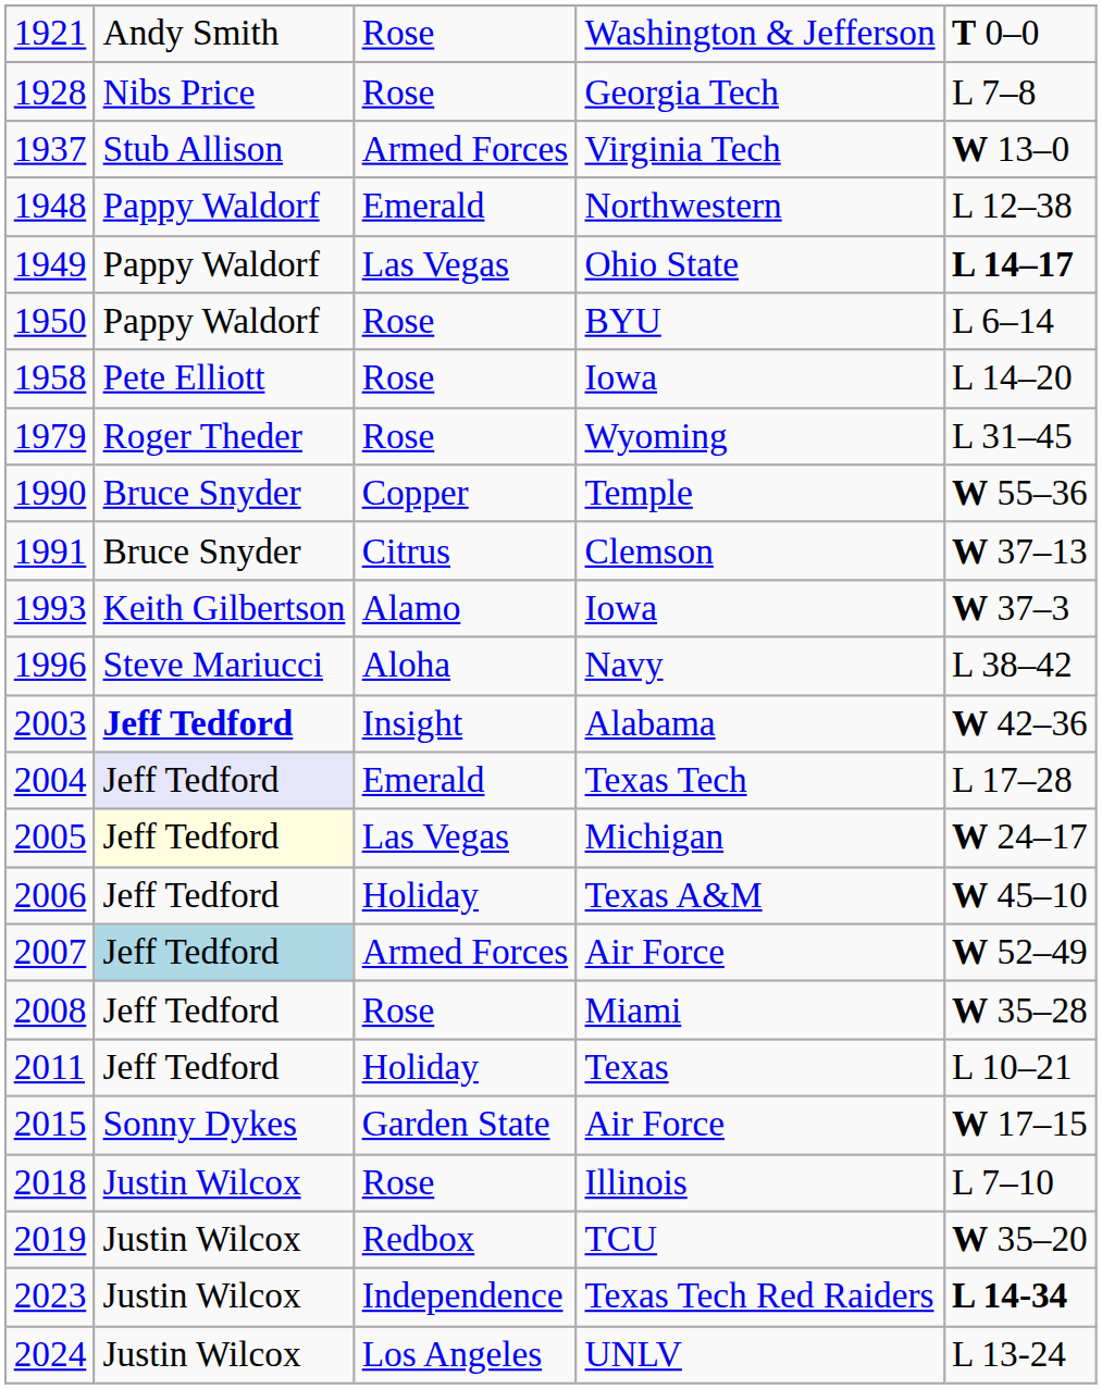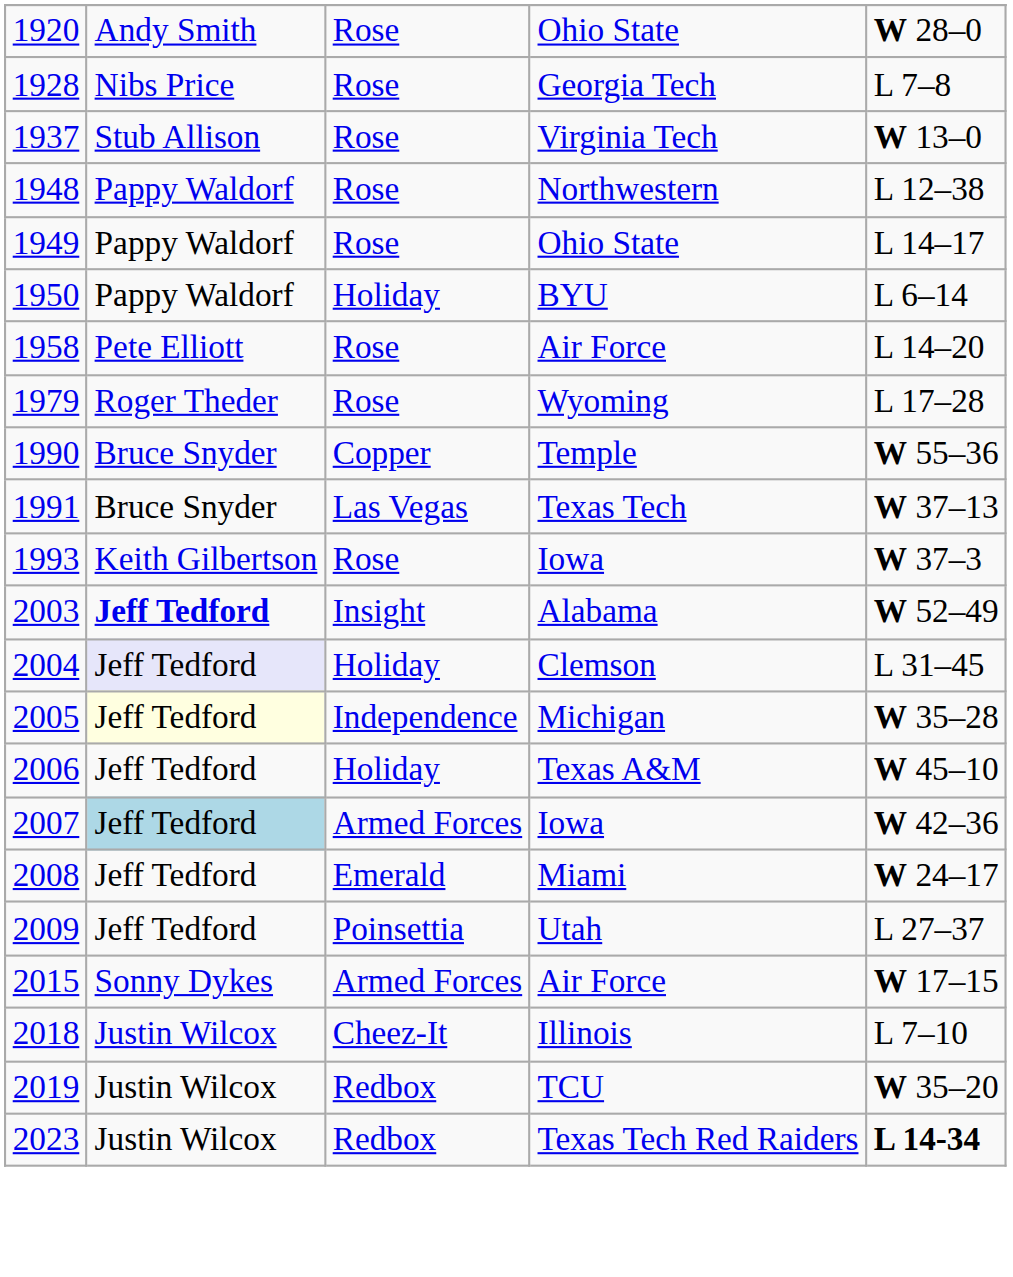+ row: 1920 | Andy Smith | Rose | Ohio State | W 28–0
- row: 1921 | Andy Smith | Rose | Washington & Jefferson | T 0–0
1937 | column 3: Armed Forces -> Rose
1948 | column 3: Emerald -> Rose
1949 | column 3: Las Vegas -> Rose
1949 | column 5: bold -> normal
1950 | column 3: Rose -> Holiday
1958 | column 4: Iowa -> Air Force
1979 | column 5: L 31–45 -> L 17–28
1991 | column 3: Citrus -> Las Vegas
1991 | column 4: Clemson -> Texas Tech
1993 | column 3: Alamo -> Rose
- row: 1996 | Steve Mariucci | Aloha | Navy | L 38–42
2003 | column 5: W 42–36 -> W 52–49
2004 | column 3: Emerald -> Holiday
2004 | column 4: Texas Tech -> Clemson
2004 | column 5: L 17–28 -> L 31–45
2005 | column 3: Las Vegas -> Independence
2005 | column 5: W 24–17 -> W 35–28
2007 | column 4: Air Force -> Iowa
2007 | column 5: W 52–49 -> W 42–36
2008 | column 3: Rose -> Emerald
2008 | column 5: W 35–28 -> W 24–17
+ row: 2009 | Jeff Tedford | Poinsettia | Utah | L 27–37
- row: 2011 | Jeff Tedford | Holiday | Texas | L 10–21
2015 | column 3: Garden State -> Armed Forces
2018 | column 3: Rose -> Cheez-It
2023 | column 3: Independence -> Redbox
- row: 2024 | Justin Wilcox | Los Angeles | UNLV | L 13-24
